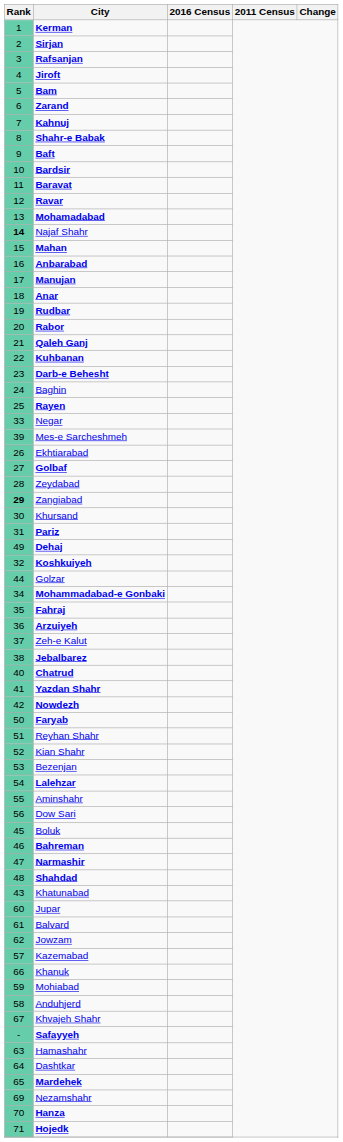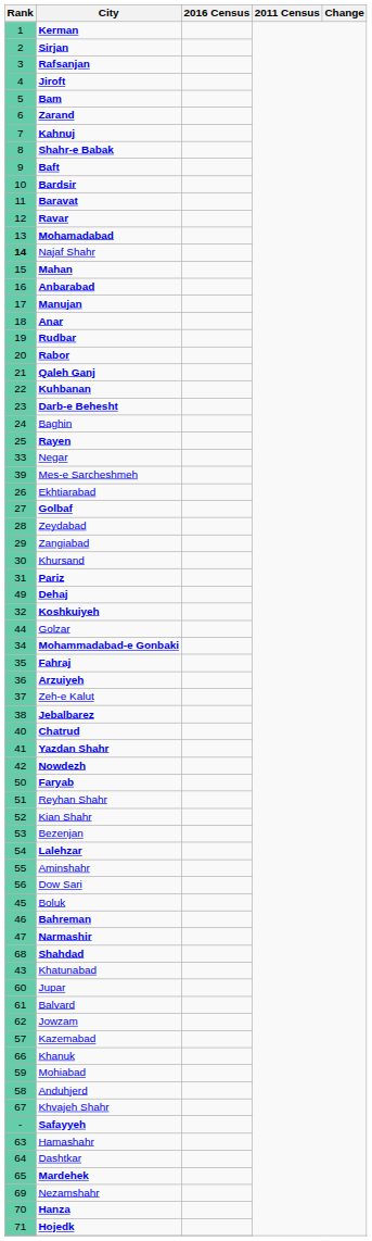Zangiabad | Rank: bold -> normal
Shahdad | Rank: 48 -> 68
